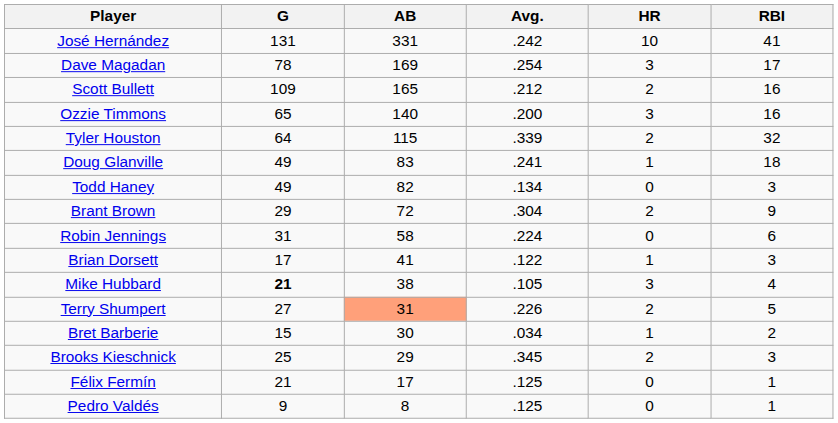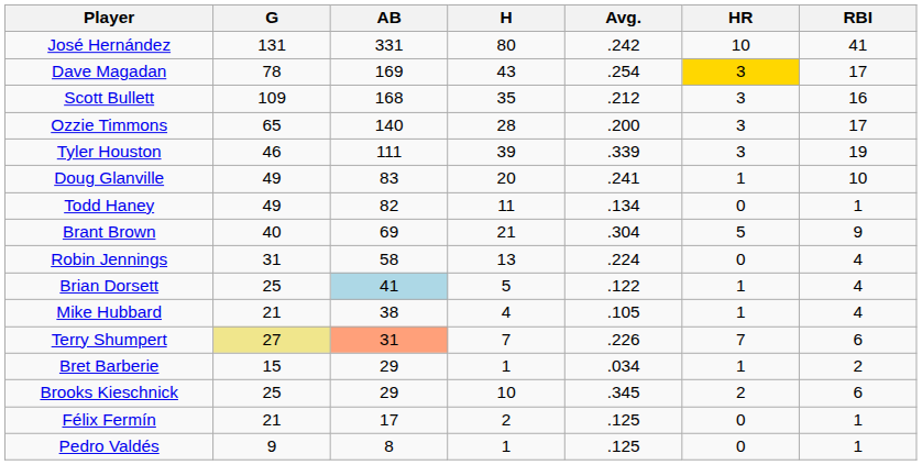+ column: H | 80 | 43 | 35 | 28 | 39 | 20 | 11 | 21 | 13 | 5 | 4 | 7 | 1 | 10 | 2 | 1
Dave Magadan | HR: no background -> gold background
Scott Bullett | AB: 165 -> 168
Scott Bullett | HR: 2 -> 3
Ozzie Timmons | RBI: 16 -> 17
Tyler Houston | G: 64 -> 46
Tyler Houston | AB: 115 -> 111
Tyler Houston | HR: 2 -> 3
Tyler Houston | RBI: 32 -> 19
Doug Glanville | RBI: 18 -> 10
Todd Haney | RBI: 3 -> 1
Brant Brown | G: 29 -> 40
Brant Brown | AB: 72 -> 69
Brant Brown | HR: 2 -> 5
Robin Jennings | RBI: 6 -> 4
Brian Dorsett | G: 17 -> 25
Brian Dorsett | AB: no background -> lightblue background
Brian Dorsett | RBI: 3 -> 4
Mike Hubbard | G: bold -> normal
Mike Hubbard | HR: 3 -> 1
Terry Shumpert | G: no background -> khaki background
Terry Shumpert | HR: 2 -> 7
Terry Shumpert | RBI: 5 -> 6
Bret Barberie | AB: 30 -> 29
Brooks Kieschnick | RBI: 3 -> 6
